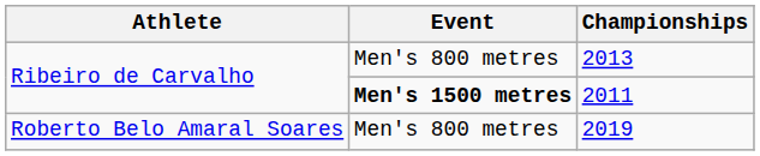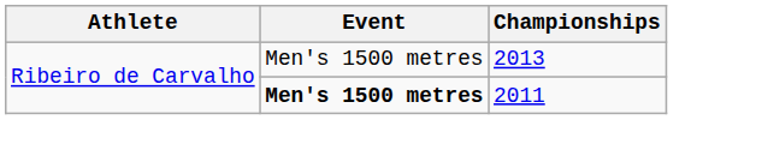2013 | Event: Men's 800 metres -> Men's 1500 metres
- row: Roberto Belo Amaral Soares | Men's 800 metres | 2019
